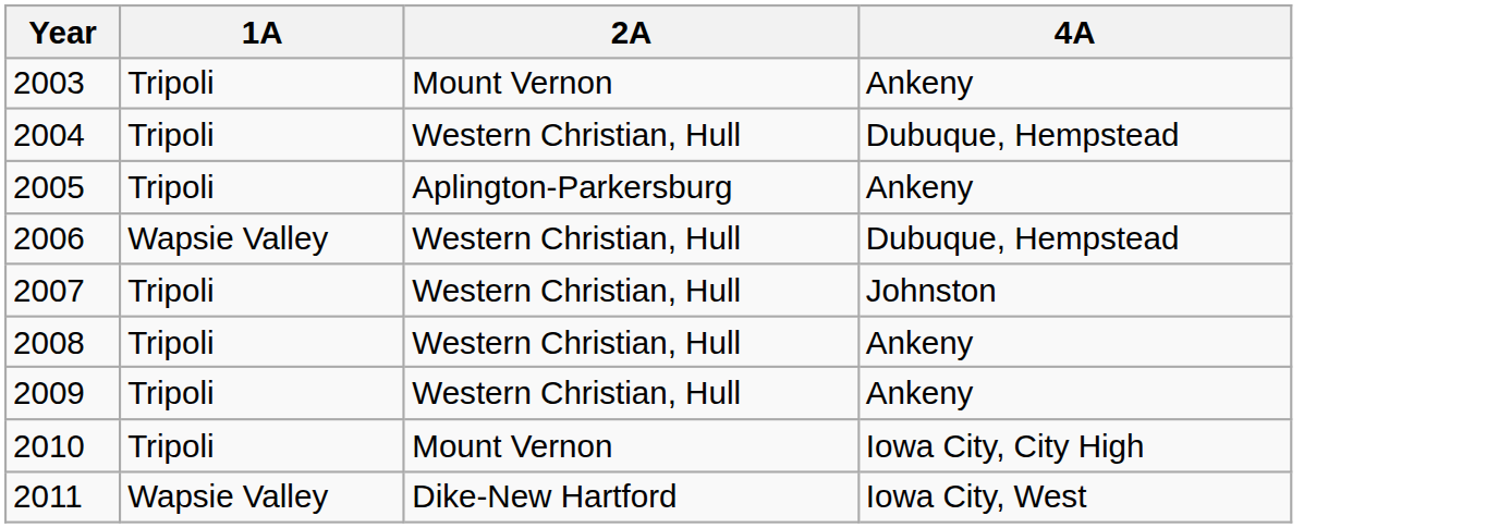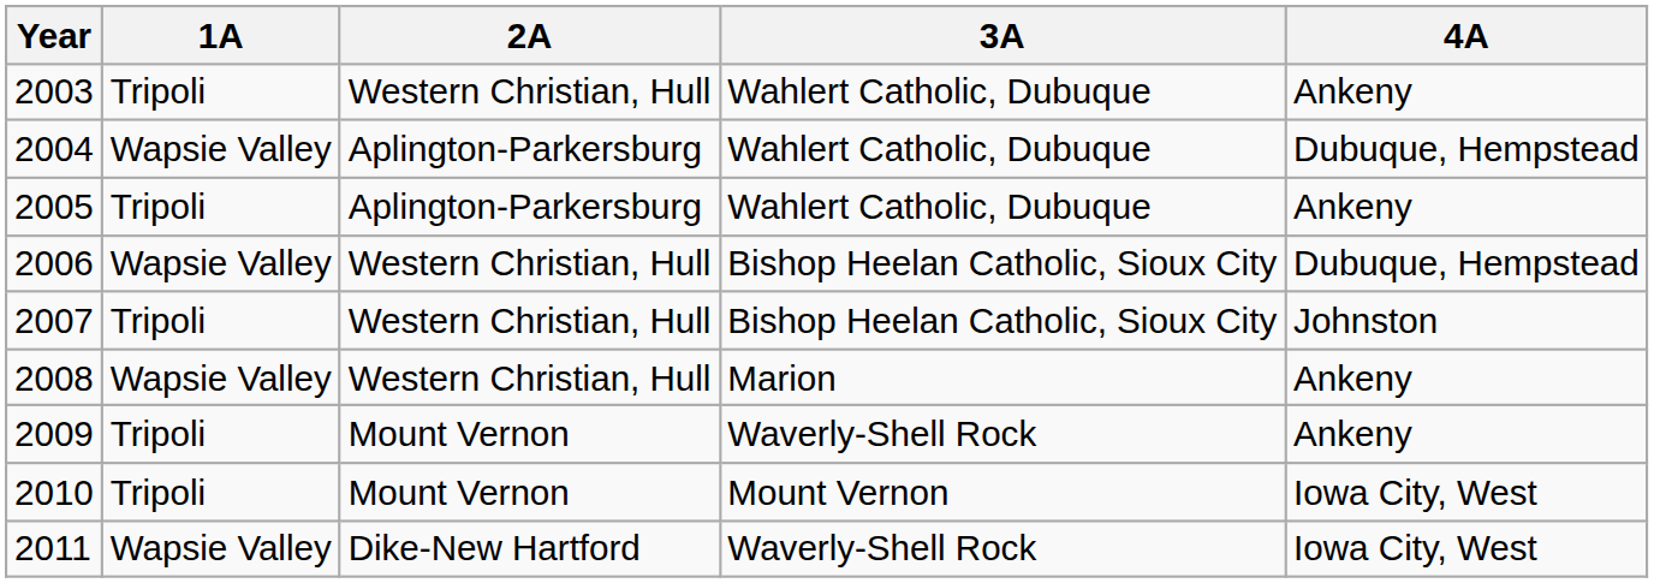+ column: 3A | Wahlert Catholic, Dubuque | Wahlert Catholic, Dubuque | Wahlert Catholic, Dubuque | Bishop Heelan Catholic, Sioux City | Bishop Heelan Catholic, Sioux City | Marion | Waverly-Shell Rock | Mount Vernon | Waverly-Shell Rock
2003 | 2A: Mount Vernon -> Western Christian, Hull
2004 | 1A: Tripoli -> Wapsie Valley
2004 | 2A: Western Christian, Hull -> Aplington-Parkersburg
2008 | 1A: Tripoli -> Wapsie Valley
2009 | 2A: Western Christian, Hull -> Mount Vernon
2010 | 4A: Iowa City, City High -> Iowa City, West
